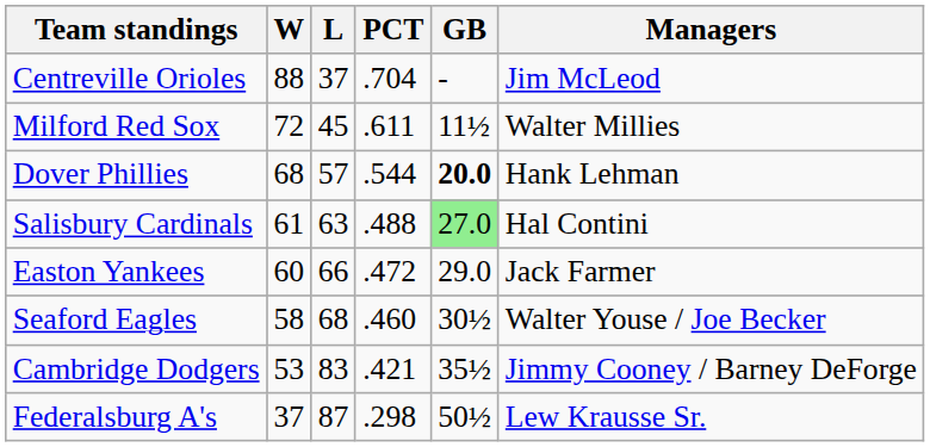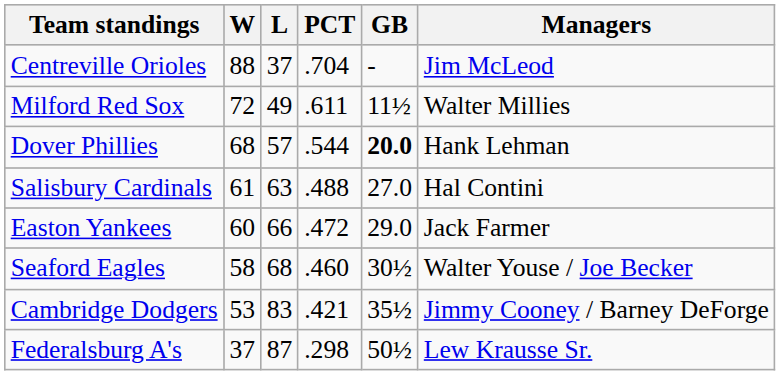Milford Red Sox | L: 45 -> 49
Salisbury Cardinals | GB: lightgreen background -> no background
